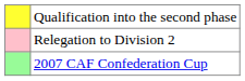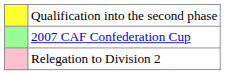rows swapped: 2007 CAF Confederation Cup <-> Relegation to Division 2
